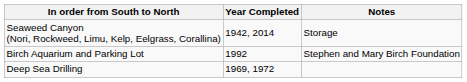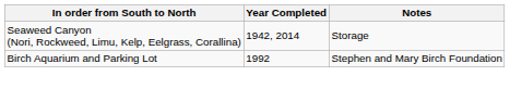- row: Deep Sea Drilling | 1969, 1972
